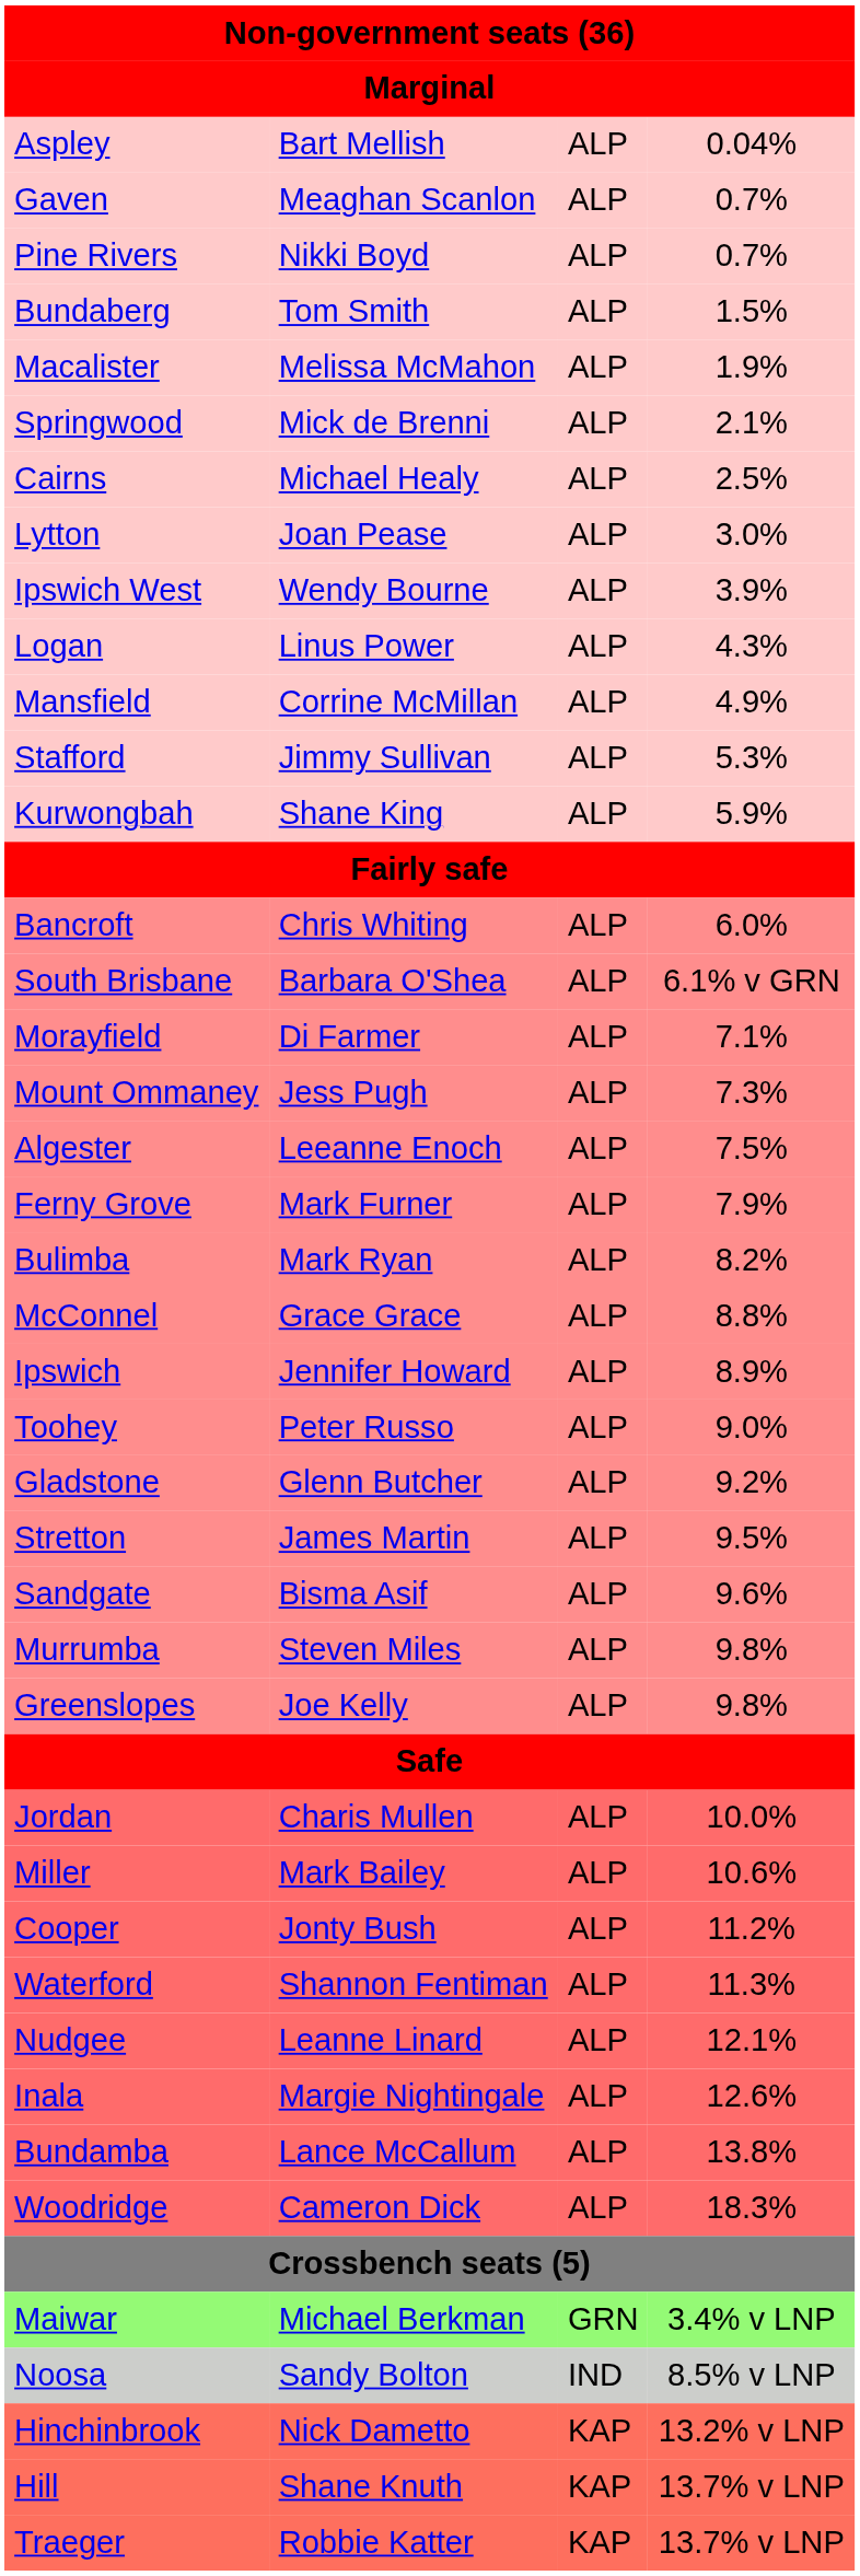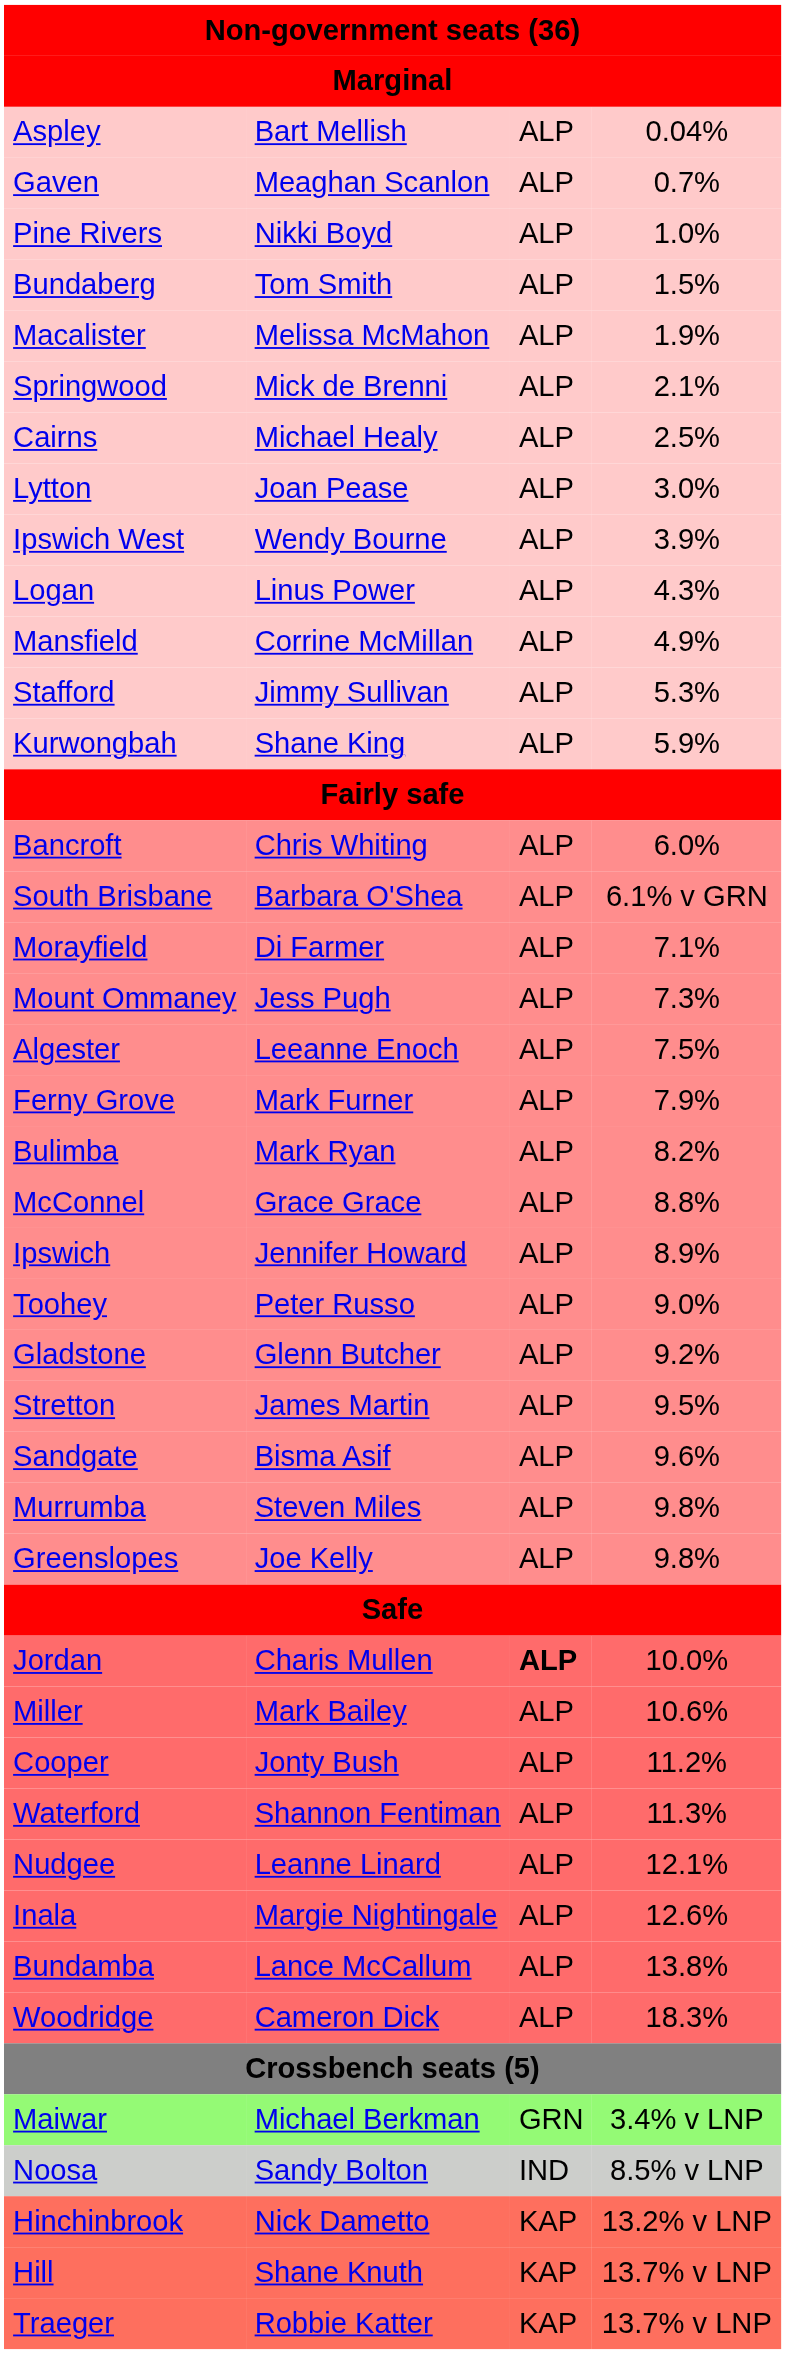Pine Rivers | column 4: 0.7% -> 1.0%
Jordan | column 3: normal -> bold
